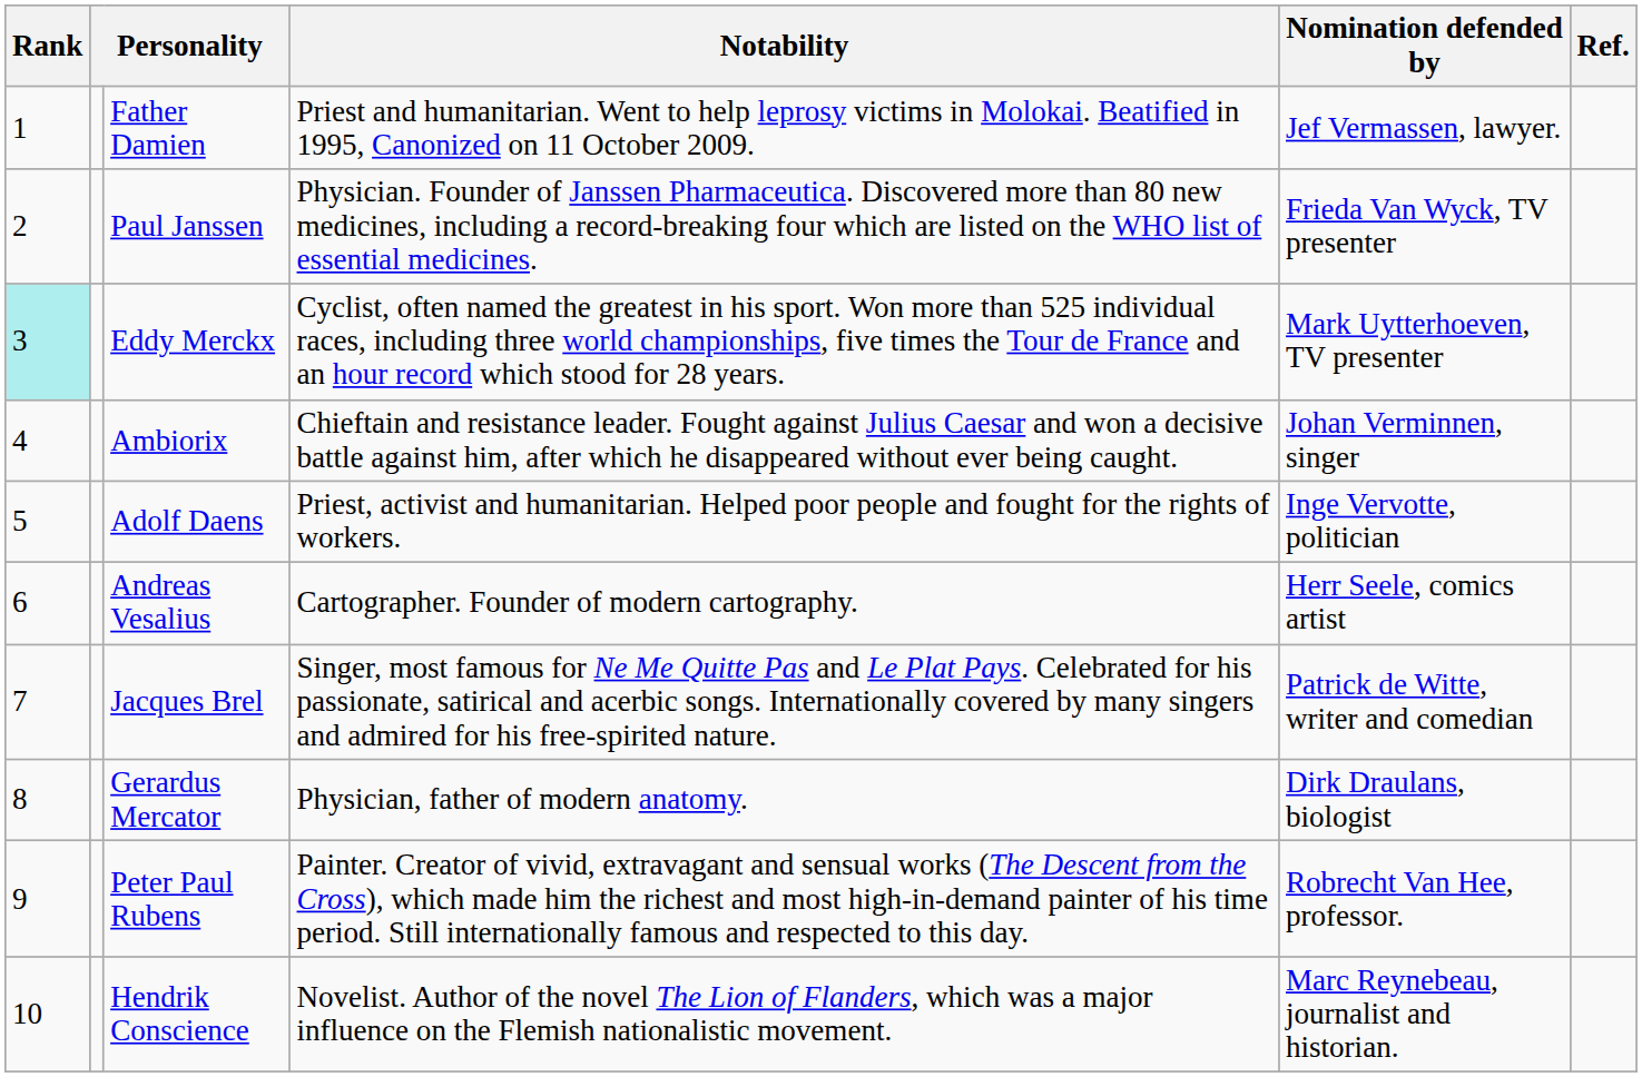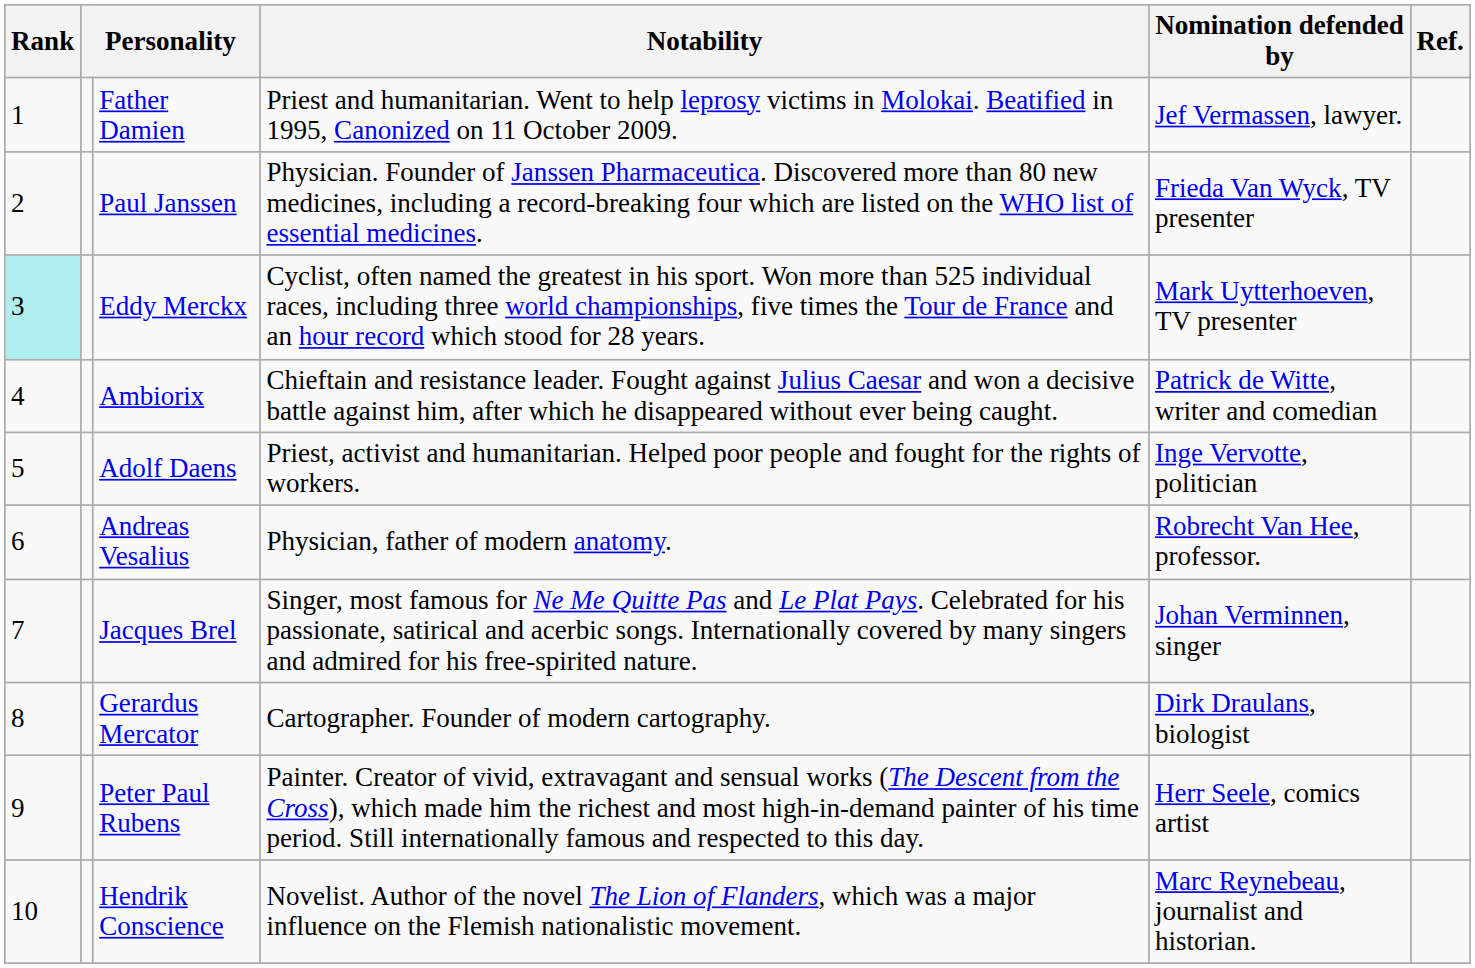Ambiorix | Nomination defended by: Johan Verminnen, singer -> Patrick de Witte, writer and comedian
Andreas Vesalius | Notability: Cartographer. Founder of modern cartography. -> Physician, father of modern anatomy.
Andreas Vesalius | Nomination defended by: Herr Seele, comics artist -> Robrecht Van Hee, professor.
Jacques Brel | Nomination defended by: Patrick de Witte, writer and comedian -> Johan Verminnen, singer
Gerardus Mercator | Notability: Physician, father of modern anatomy. -> Cartographer. Founder of modern cartography.
Peter Paul Rubens | Nomination defended by: Robrecht Van Hee, professor. -> Herr Seele, comics artist
